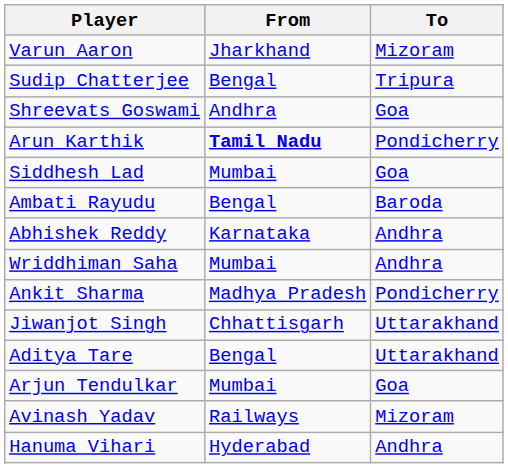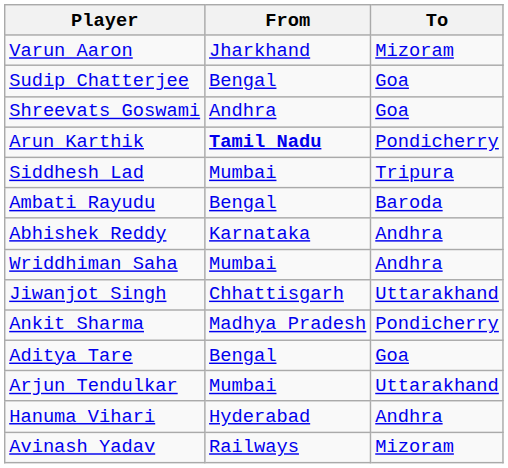Sudip Chatterjee | To: Tripura -> Goa
Siddhesh Lad | To: Goa -> Tripura
rows swapped: Ankit Sharma <-> Jiwanjot Singh
Aditya Tare | To: Uttarakhand -> Goa
Arjun Tendulkar | To: Goa -> Uttarakhand
rows swapped: Hanuma Vihari <-> Avinash Yadav
